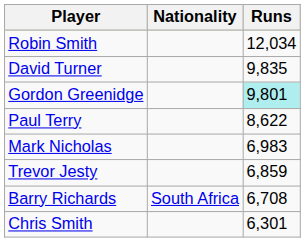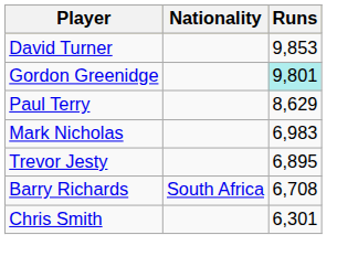- row: Robin Smith | 12,034
David Turner | Runs: 9,835 -> 9,853
Paul Terry | Runs: 8,622 -> 8,629
Trevor Jesty | Runs: 6,859 -> 6,895
